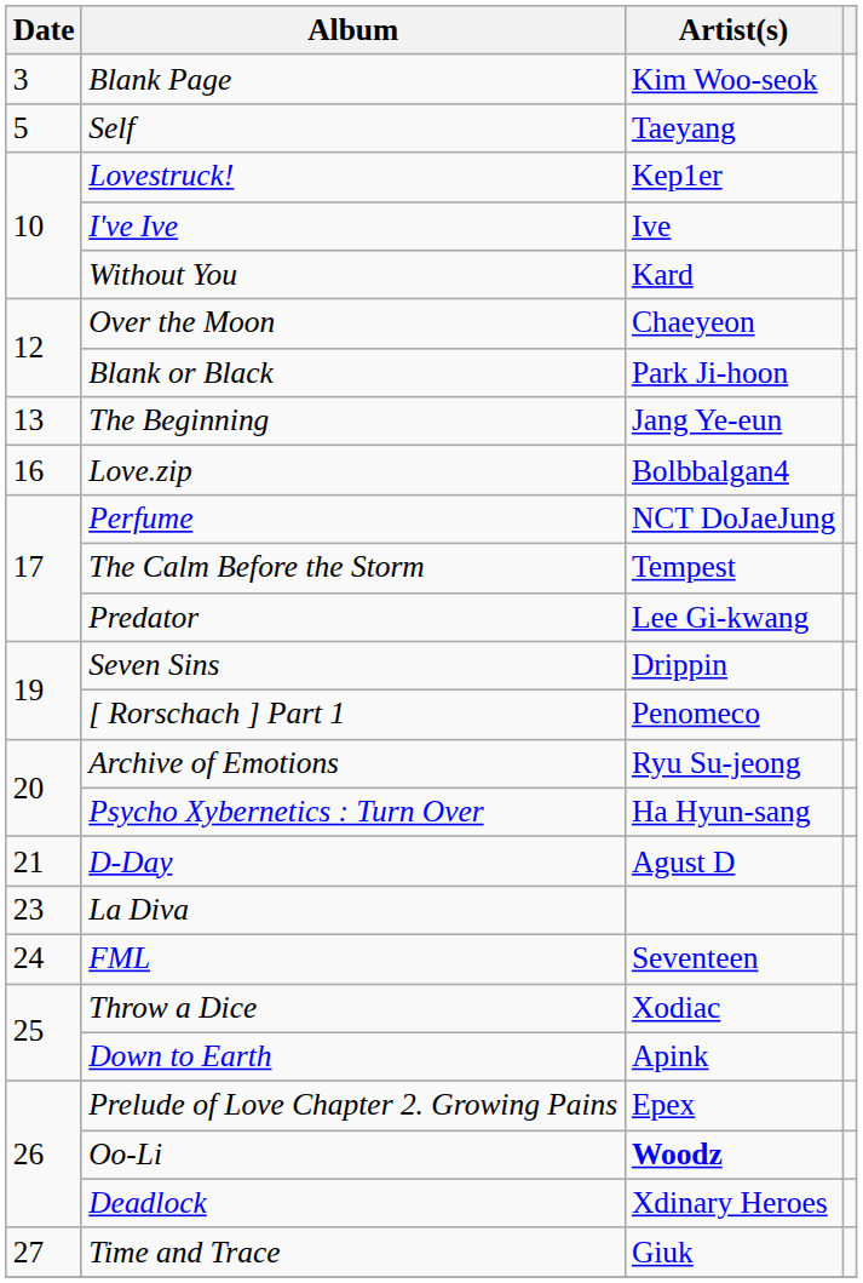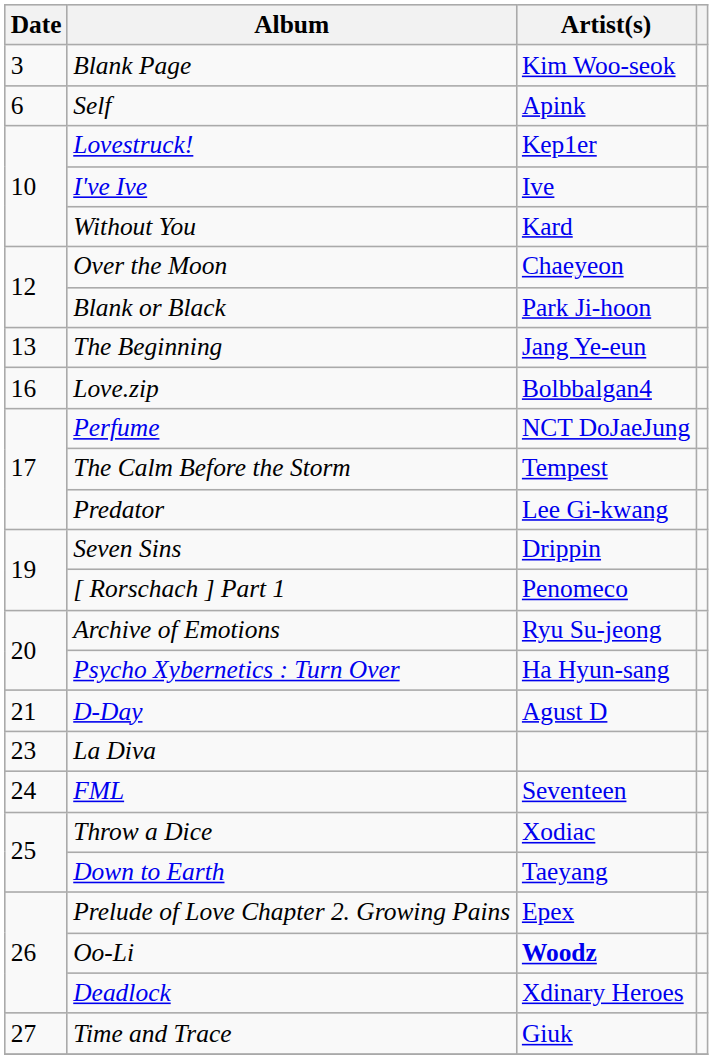Self | Date: 5 -> 6
Self | Artist(s): Taeyang -> Apink
Down to Earth | Artist(s): Apink -> Taeyang
